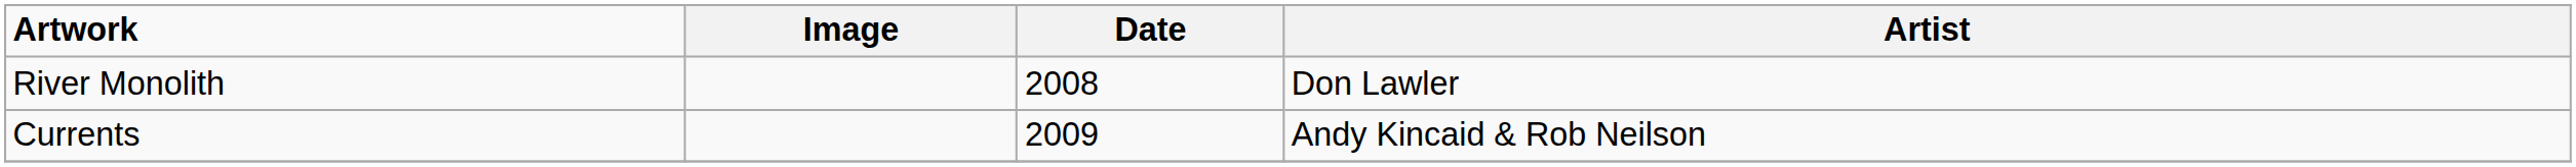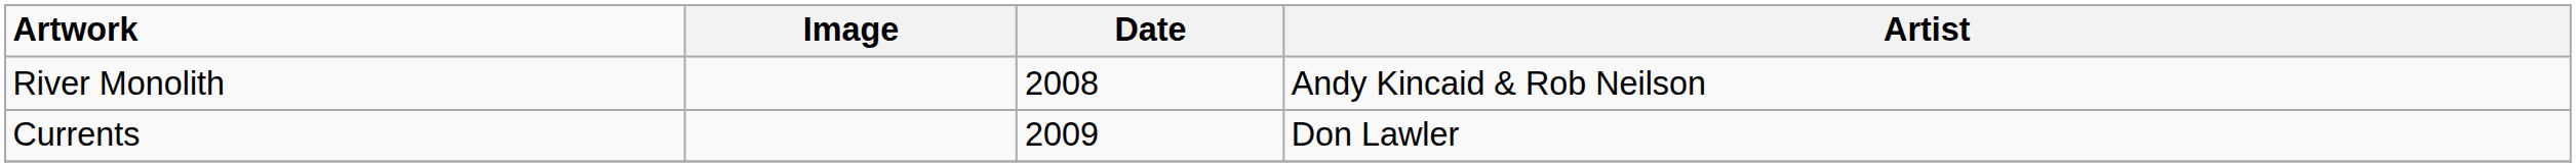River Monolith | Artist: Don Lawler -> Andy Kincaid & Rob Neilson
Currents | Artist: Andy Kincaid & Rob Neilson -> Don Lawler
